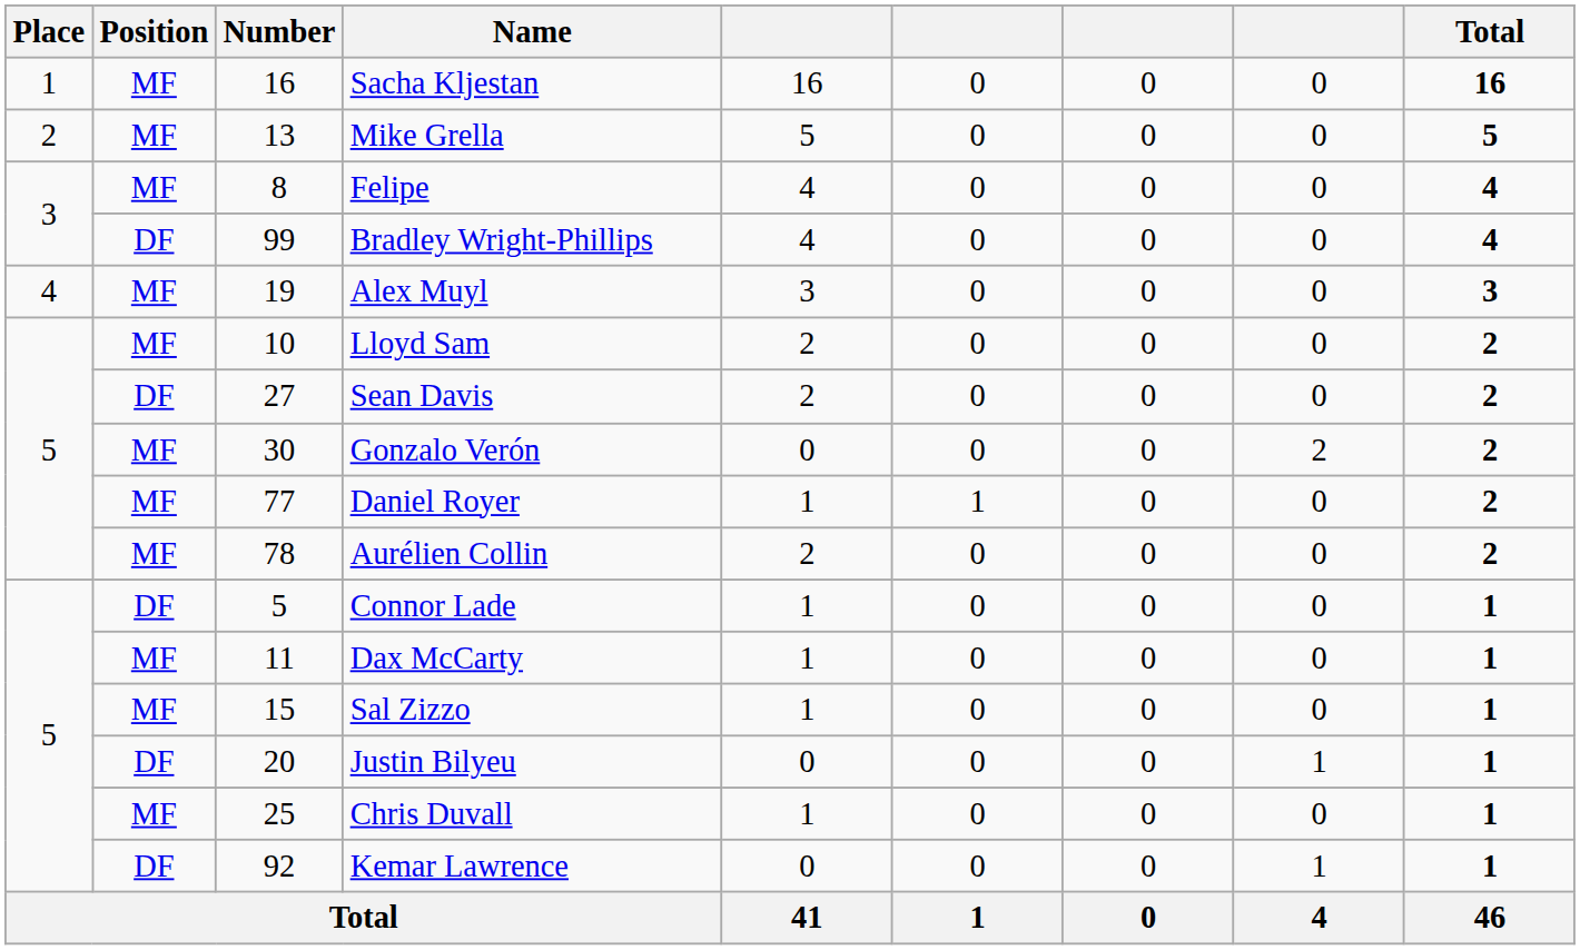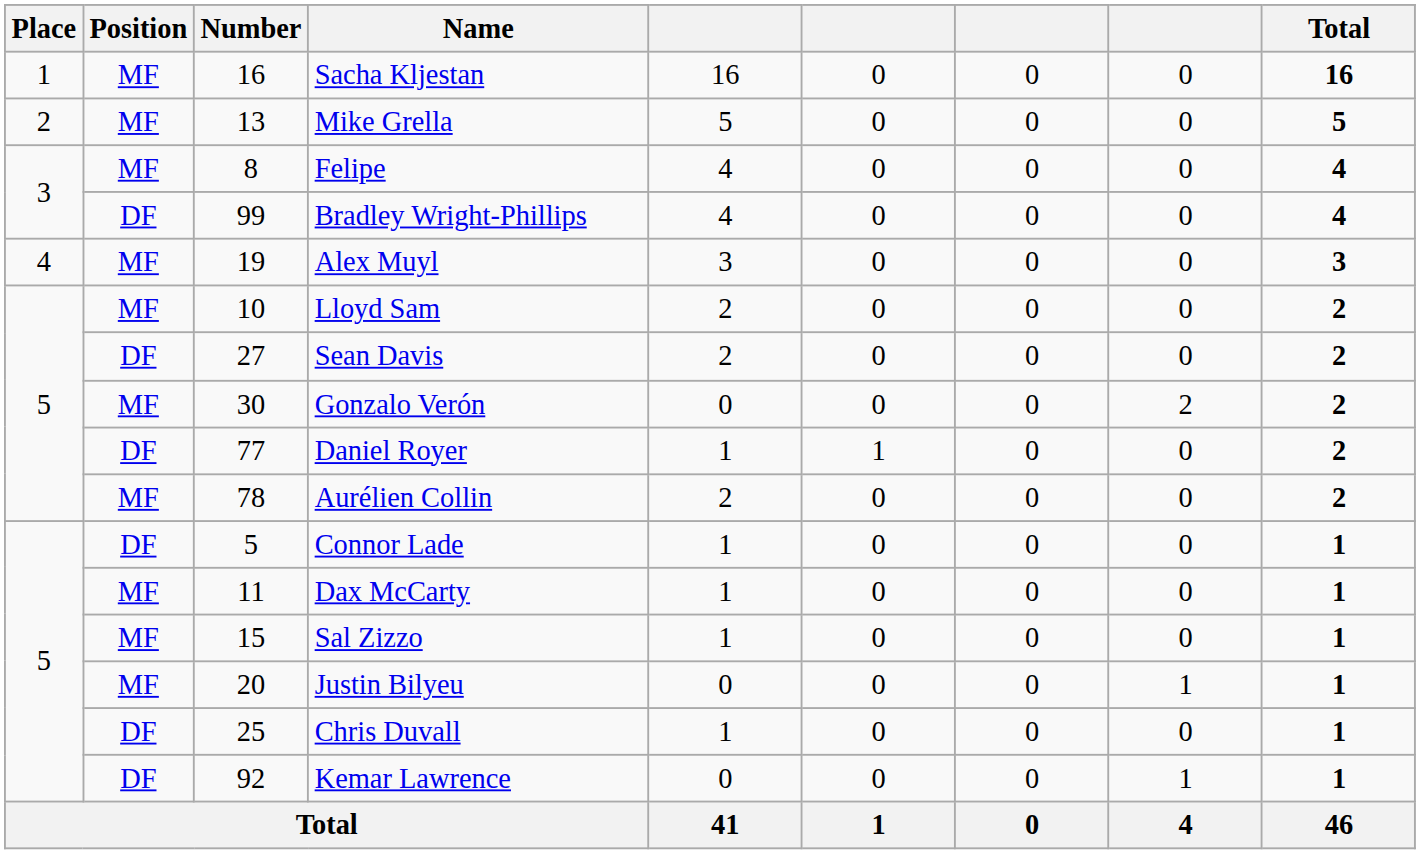Daniel Royer | Position: MF -> DF
Justin Bilyeu | Position: DF -> MF
Chris Duvall | Position: MF -> DF
